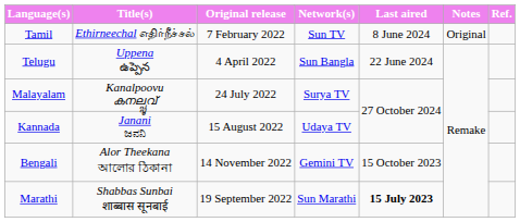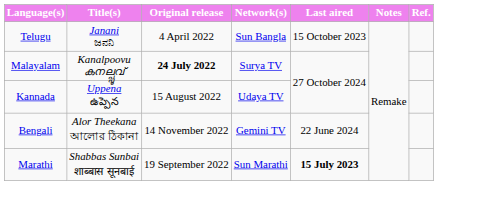- row: Tamil | Ethirneechal எதிர்நீச்சல் | 7 February 2022 | Sun TV | 8 June 2024 | Original
Telugu | Title(s): Uppena ఉప్పెన -> Janani ಜನನಿ
Telugu | Last aired: 22 June 2024 -> 15 October 2023
Malayalam | Original release: normal -> bold
Kannada | Title(s): Janani ಜನನಿ -> Uppena ఉప్పెన
Bengali | Last aired: 15 October 2023 -> 22 June 2024
